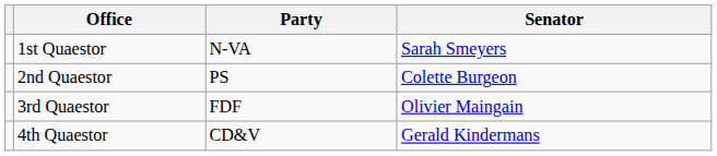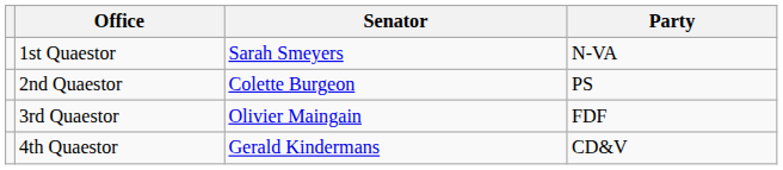columns swapped: Senator <-> Party
